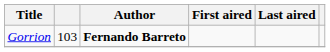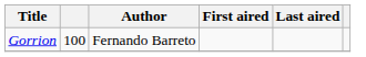Gorrion | column 2: 103 -> 100
Gorrion | Author: bold -> normal
